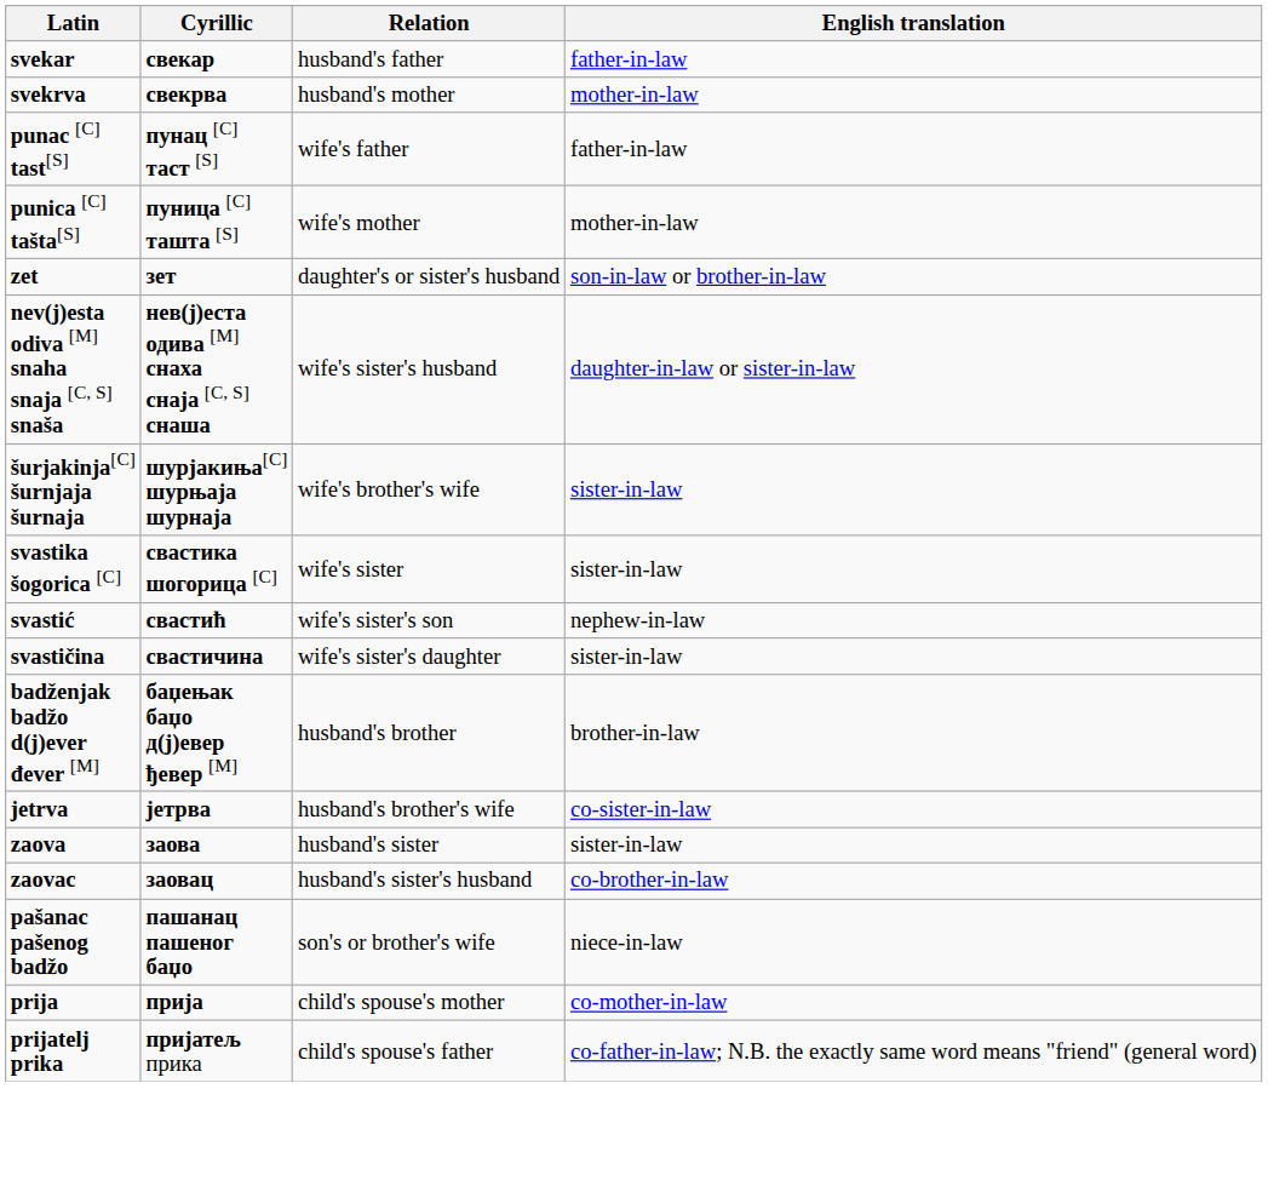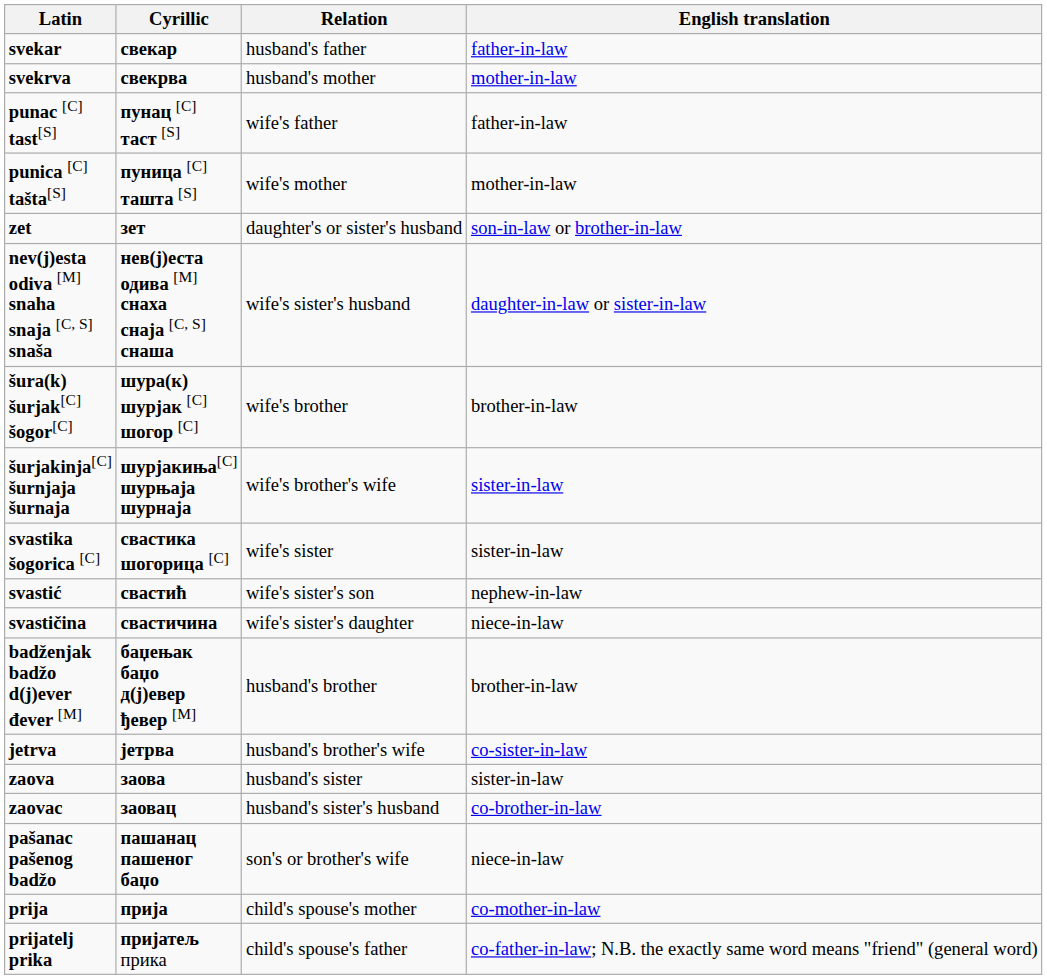+ row: šura(k) šurjak[C] šogor[C] | шура(к) шурjак [C] шогор [C] | wife's brother | brother-in-law
svastičina | English translation: sister-in-law -> niece-in-law
